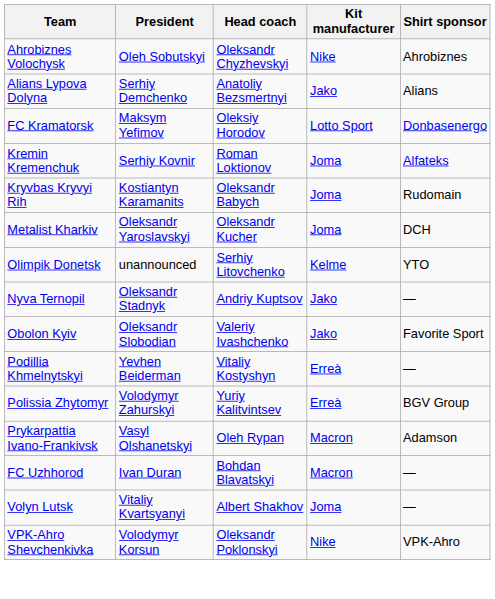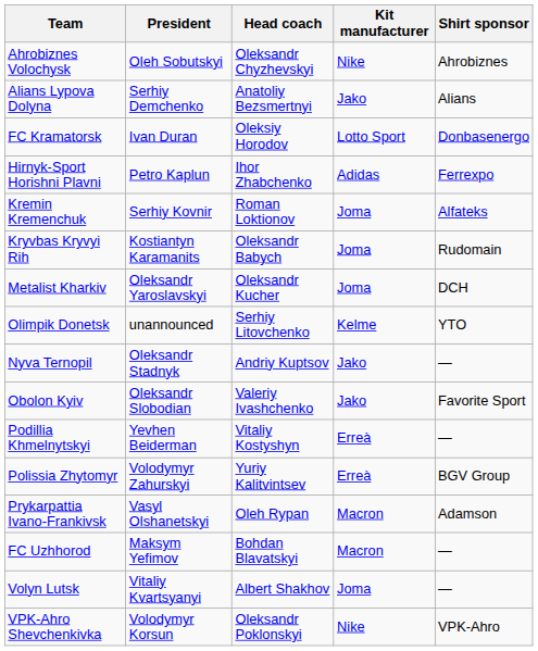FC Kramatorsk | President: Maksym Yefimov -> Ivan Duran
+ row: Hirnyk-Sport Horishni Plavni | Petro Kaplun | Ihor Zhabchenko | Adidas | Ferrexpo
FC Uzhhorod | President: Ivan Duran -> Maksym Yefimov
